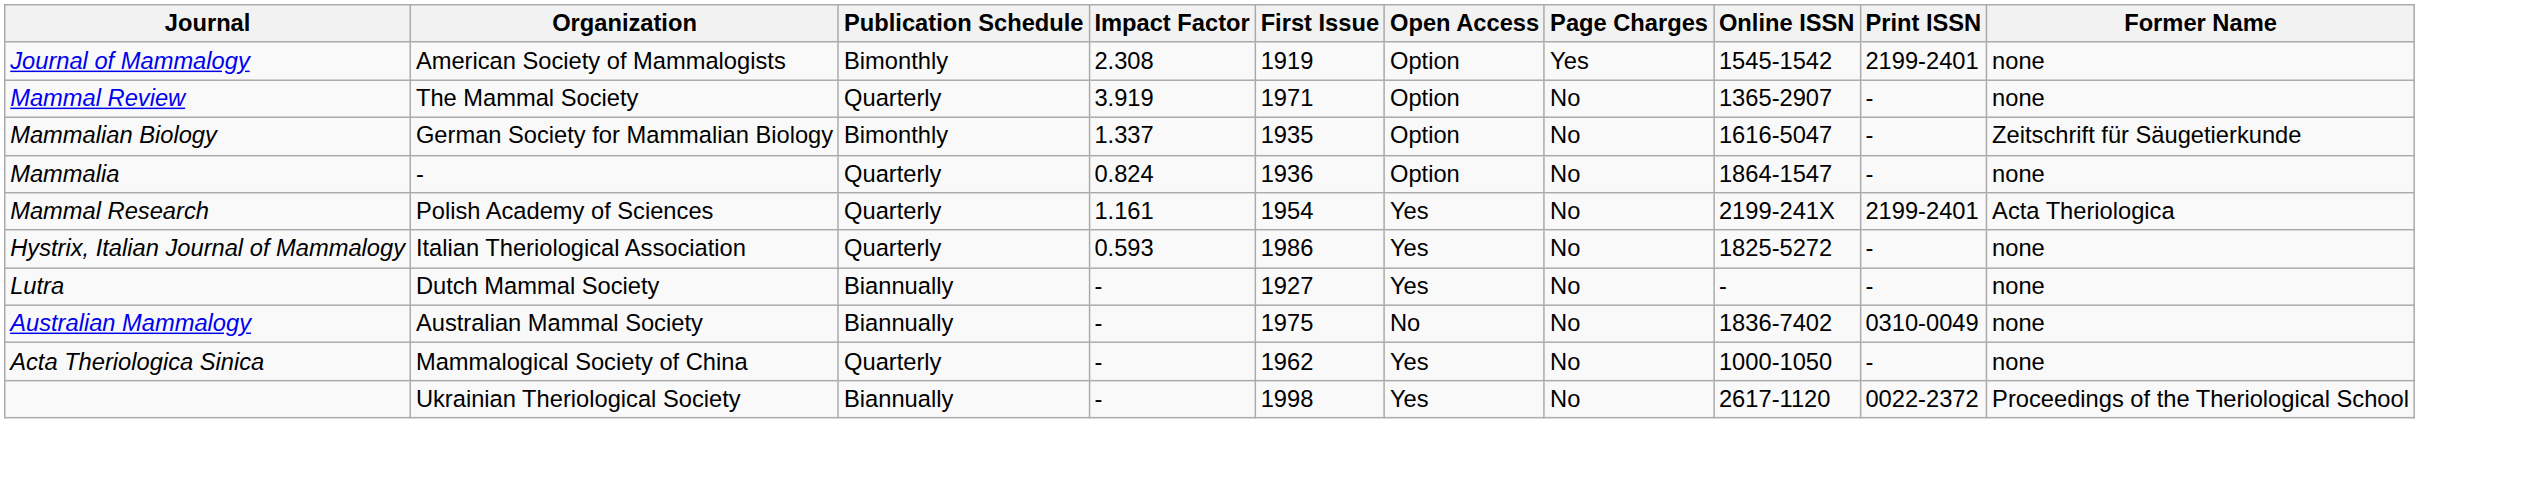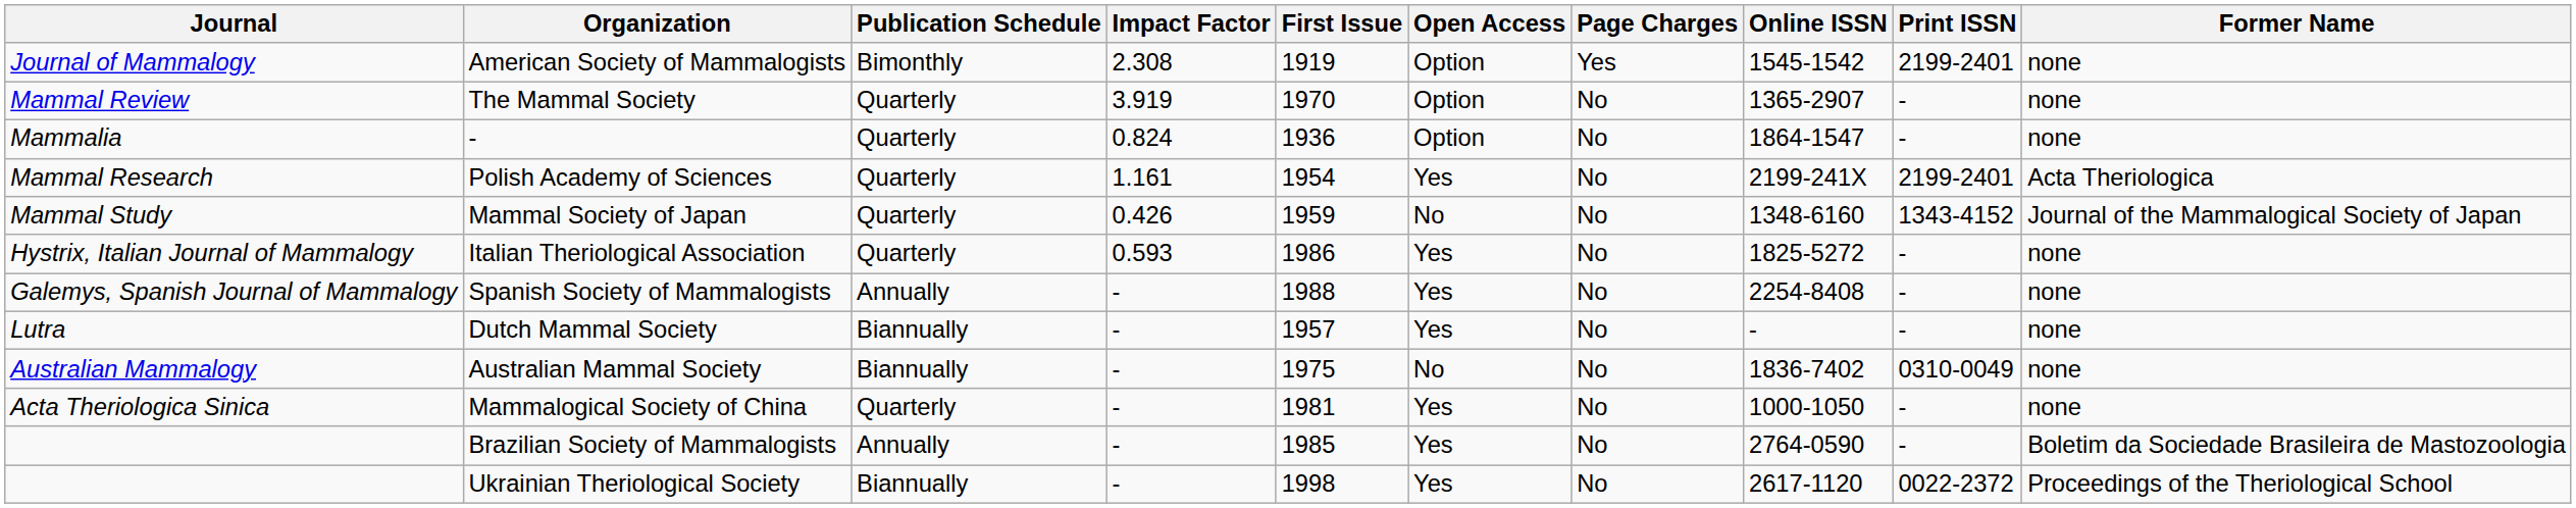The Mammal Society | First Issue: 1971 -> 1970
- row: Mammalian Biology | German Society for Mammalian Biology | Bimonthly | 1.337 | 1935 | Option | No | 1616-5047 | - | Zeitschrift für Säugetierkunde
+ row: Mammal Study | Mammal Society of Japan | Quarterly | 0.426 | 1959 | No | No | 1348-6160 | 1343-4152 | Journal of the Mammalogical Society of Japan
+ row: Galemys, Spanish Journal of Mammalogy | Spanish Society of Mammalogists | Annually | - | 1988 | Yes | No | 2254-8408 | - | none
Dutch Mammal Society | First Issue: 1927 -> 1957
Mammalogical Society of China | First Issue: 1962 -> 1981
+ row: Brazilian Society of Mammalogists | Annually | - | 1985 | Yes | No | 2764-0590 | - | Boletim da Sociedade Brasileira de Mastozoologia
